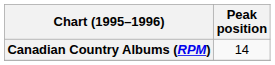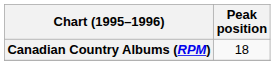Canadian Country Albums (RPM) | Peak position: 14 -> 18
